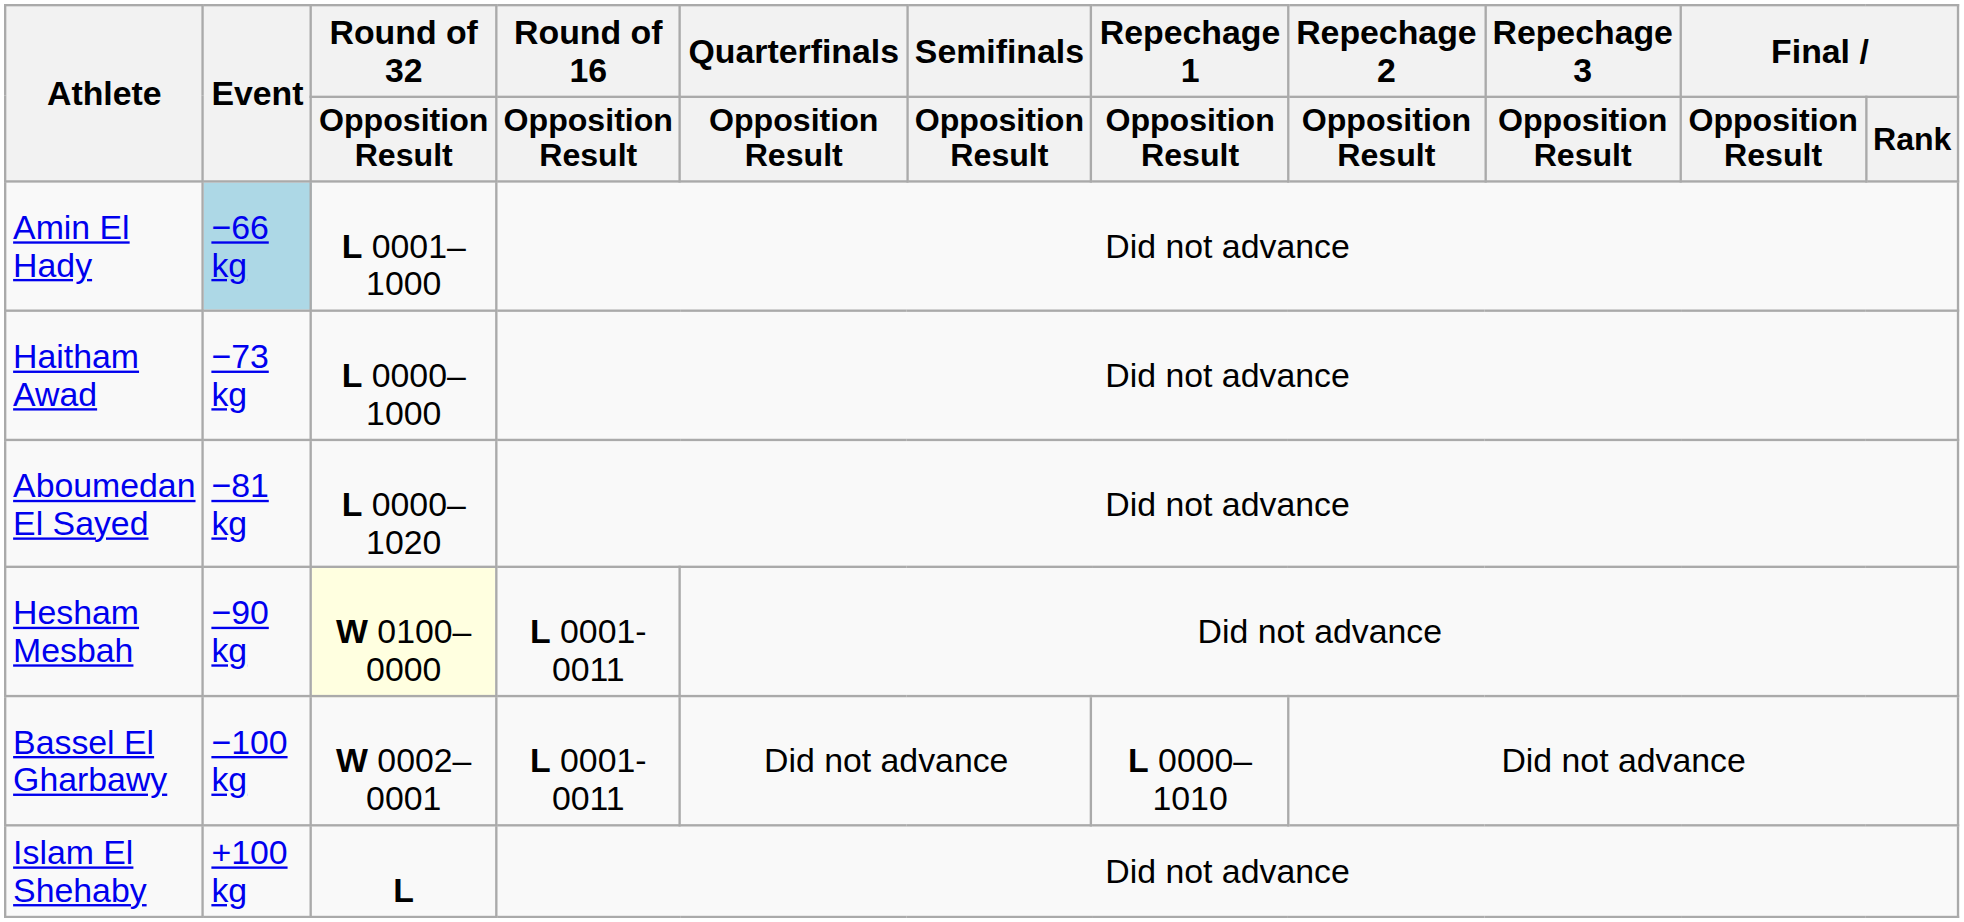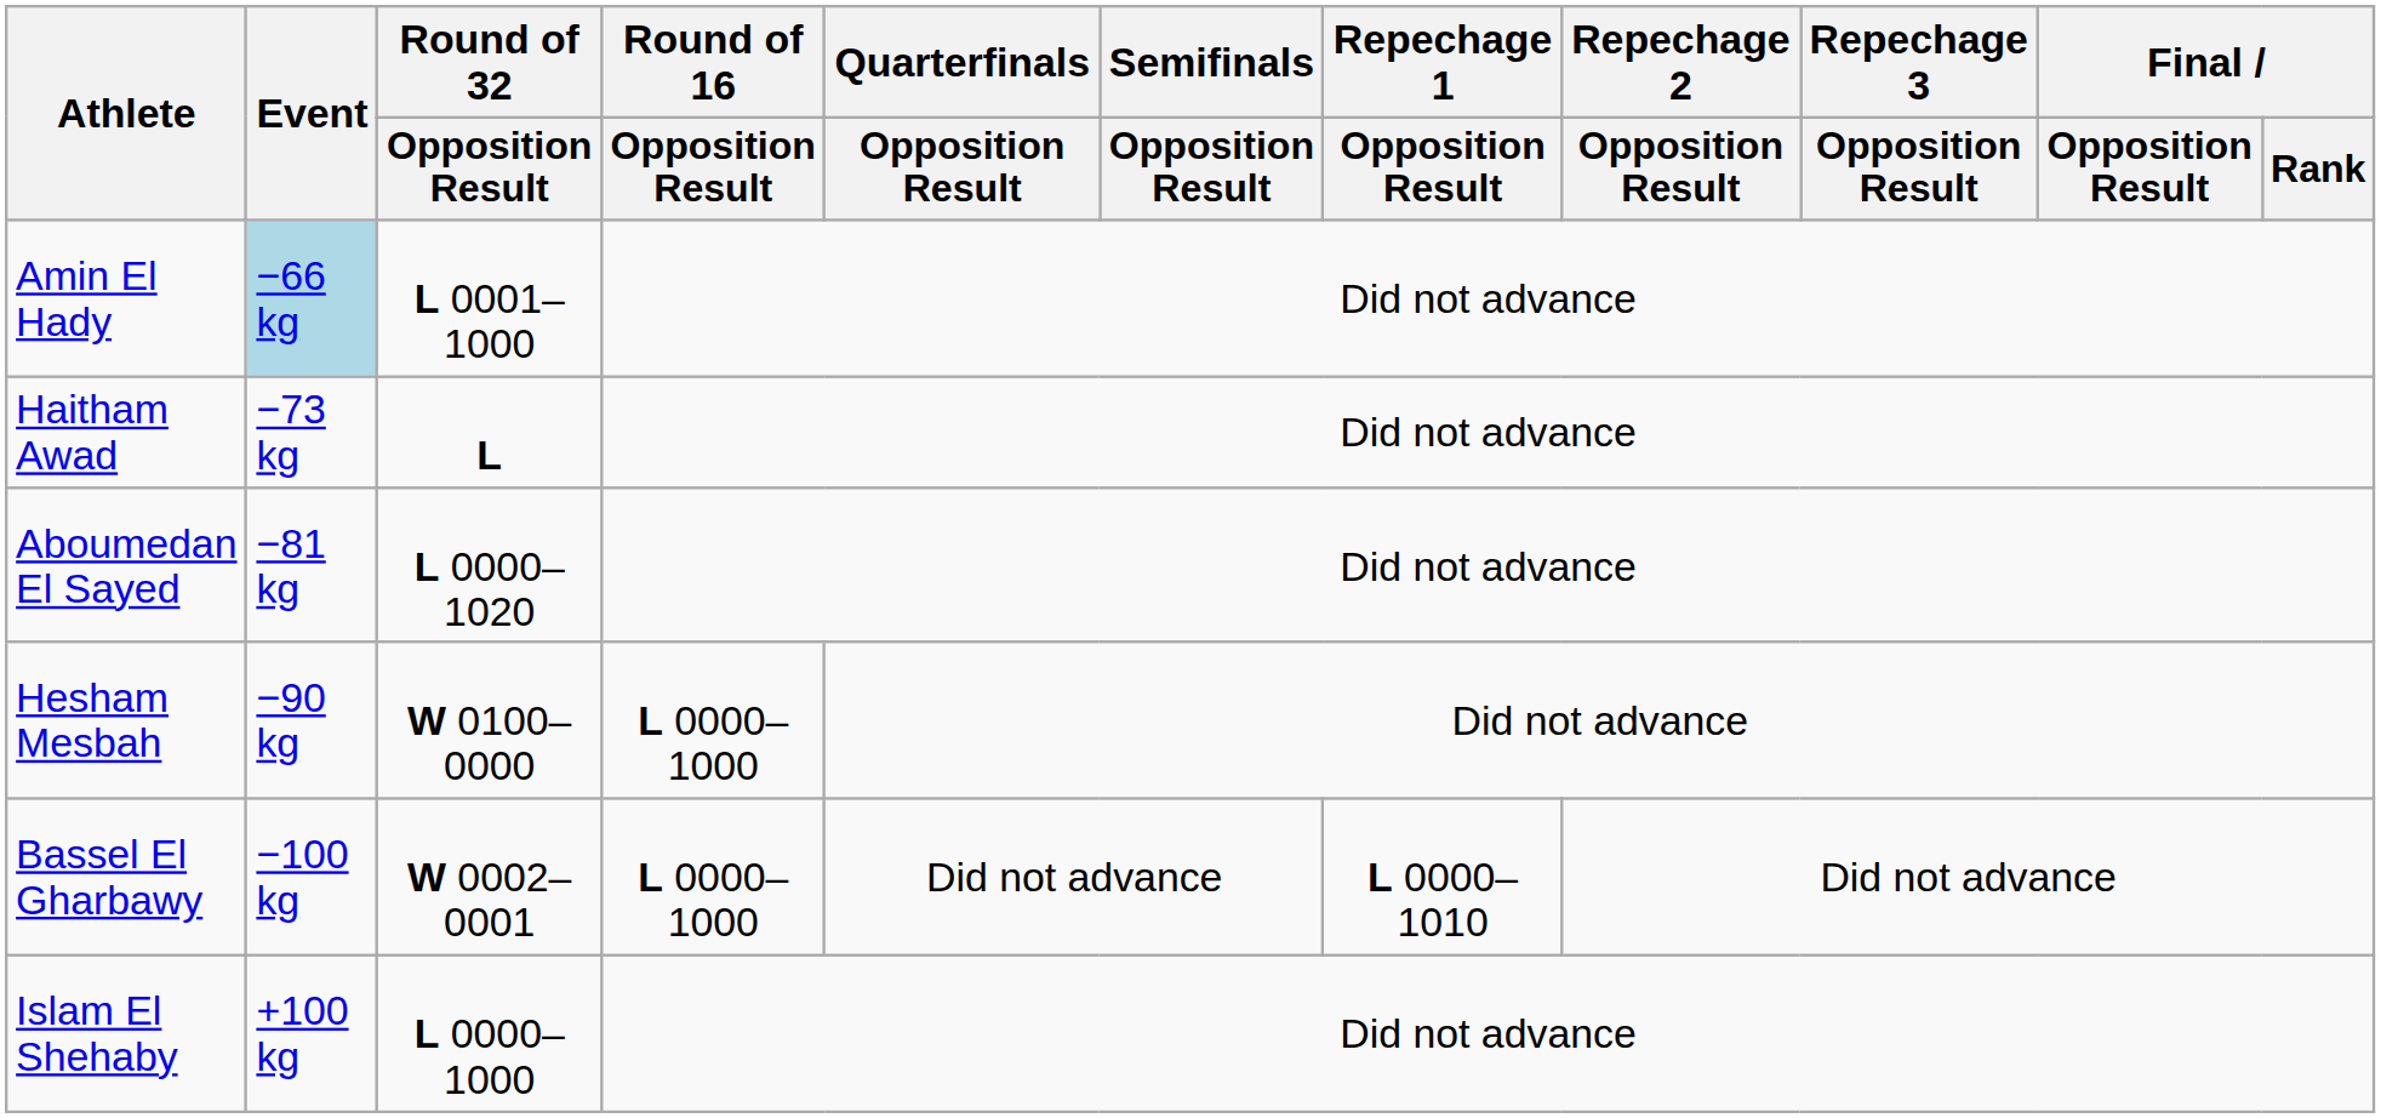Haitham Awad | Round of 32 / Opposition Result: L 0000–1000 -> L
Hesham Mesbah | Round of 32 / Opposition Result: lightyellow background -> no background
Hesham Mesbah | Round of 16 / Opposition Result: L 0001-0011 -> L 0000–1000
Bassel El Gharbawy | Round of 16 / Opposition Result: L 0001-0011 -> L 0000–1000
Islam El Shehaby | Round of 32 / Opposition Result: L -> L 0000–1000
